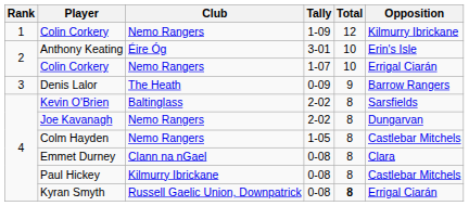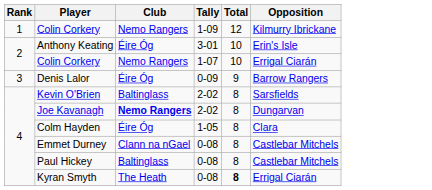Denis Lalor | Club: The Heath -> Éire Óg
Joe Kavanagh | Club: normal -> bold
Colm Hayden | Club: Nemo Rangers -> Éire Óg
Colm Hayden | Opposition: Castlebar Mitchels -> Clara
Emmet Durney | Opposition: Clara -> Castlebar Mitchels
Paul Hickey | Club: Kilmurry Ibrickane -> Baltinglass
Kyran Smyth | Club: Russell Gaelic Union, Downpatrick -> The Heath
